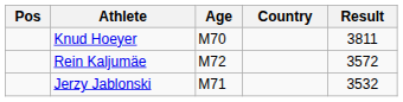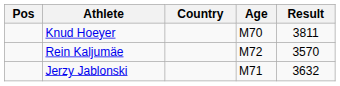columns swapped: Age <-> Country
Rein Kaljumäe | Result: 3572 -> 3570
Jerzy Jablonski | Result: 3532 -> 3632
